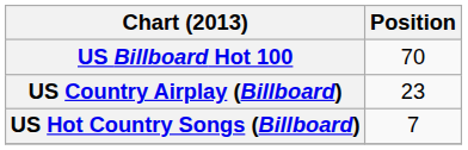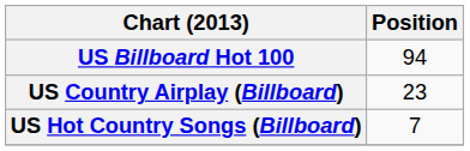US Billboard Hot 100 | Position: 70 -> 94
